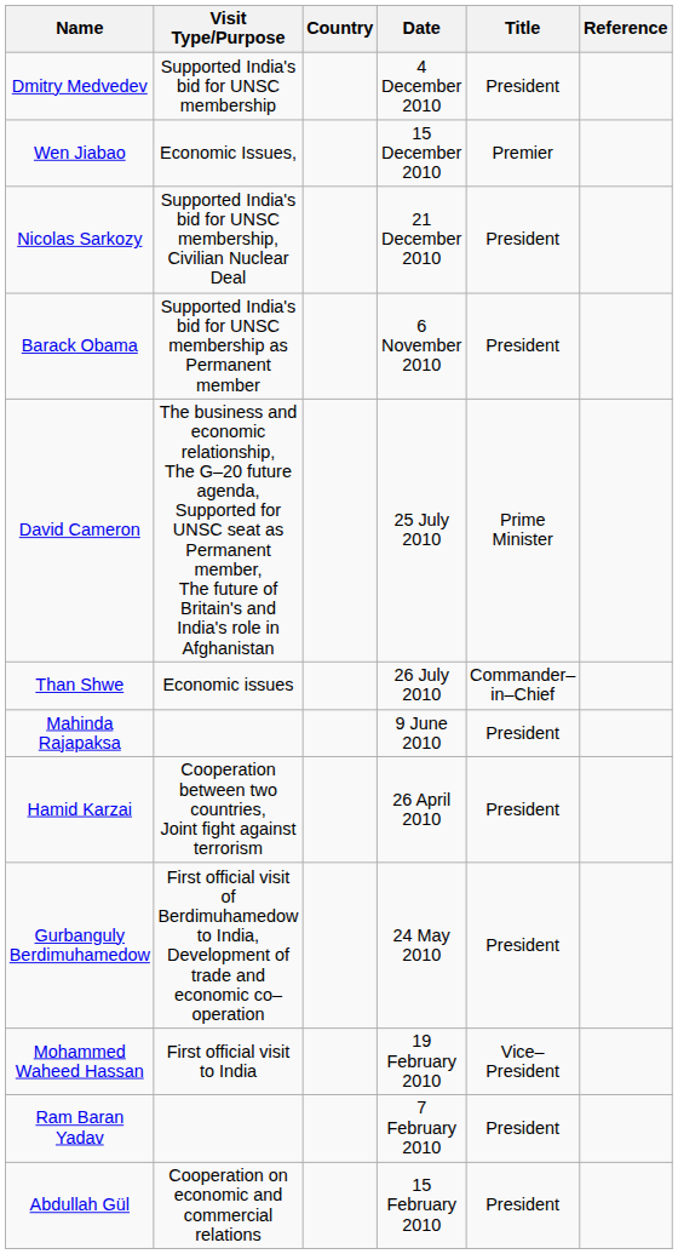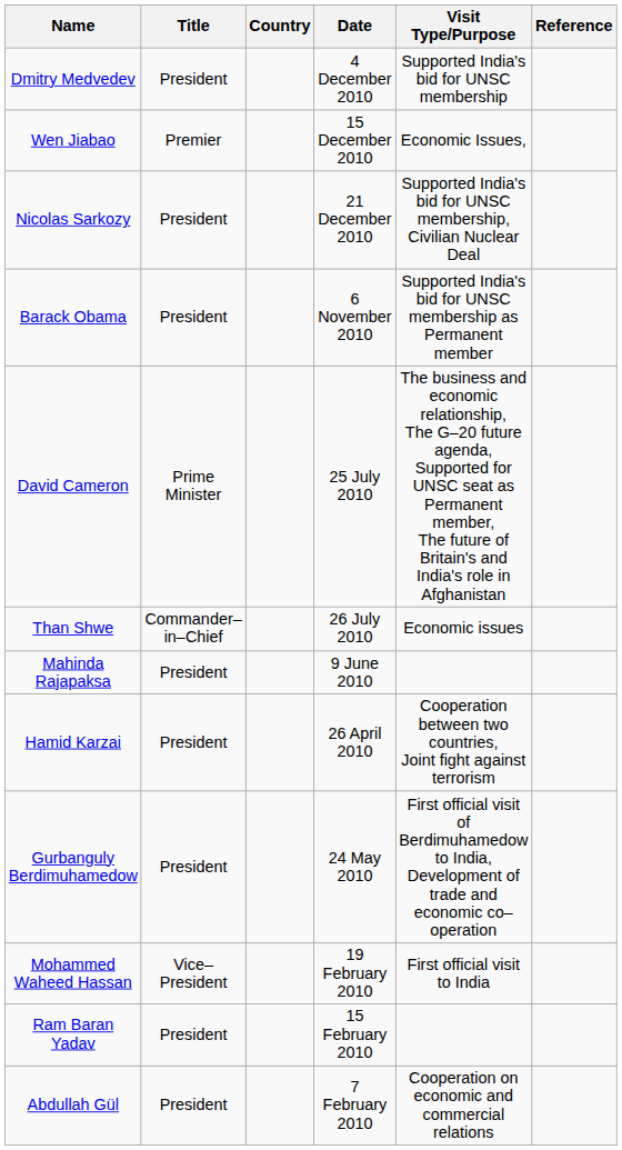columns swapped: Title <-> Visit Type/Purpose
Ram Baran Yadav | Date: 7 February 2010 -> 15 February 2010
Abdullah Gül | Date: 15 February 2010 -> 7 February 2010
